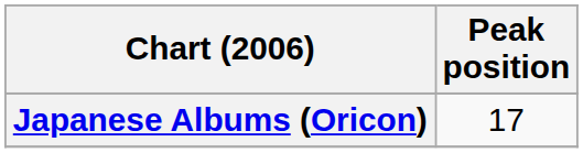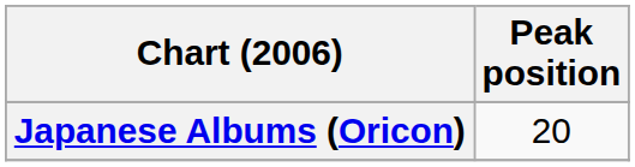Japanese Albums (Oricon) | Peak position: 17 -> 20
